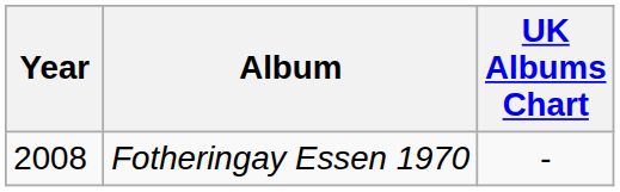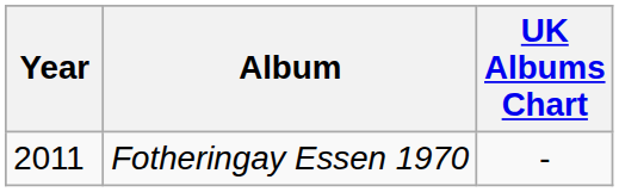Fotheringay Essen 1970 | Year: 2008 -> 2011
